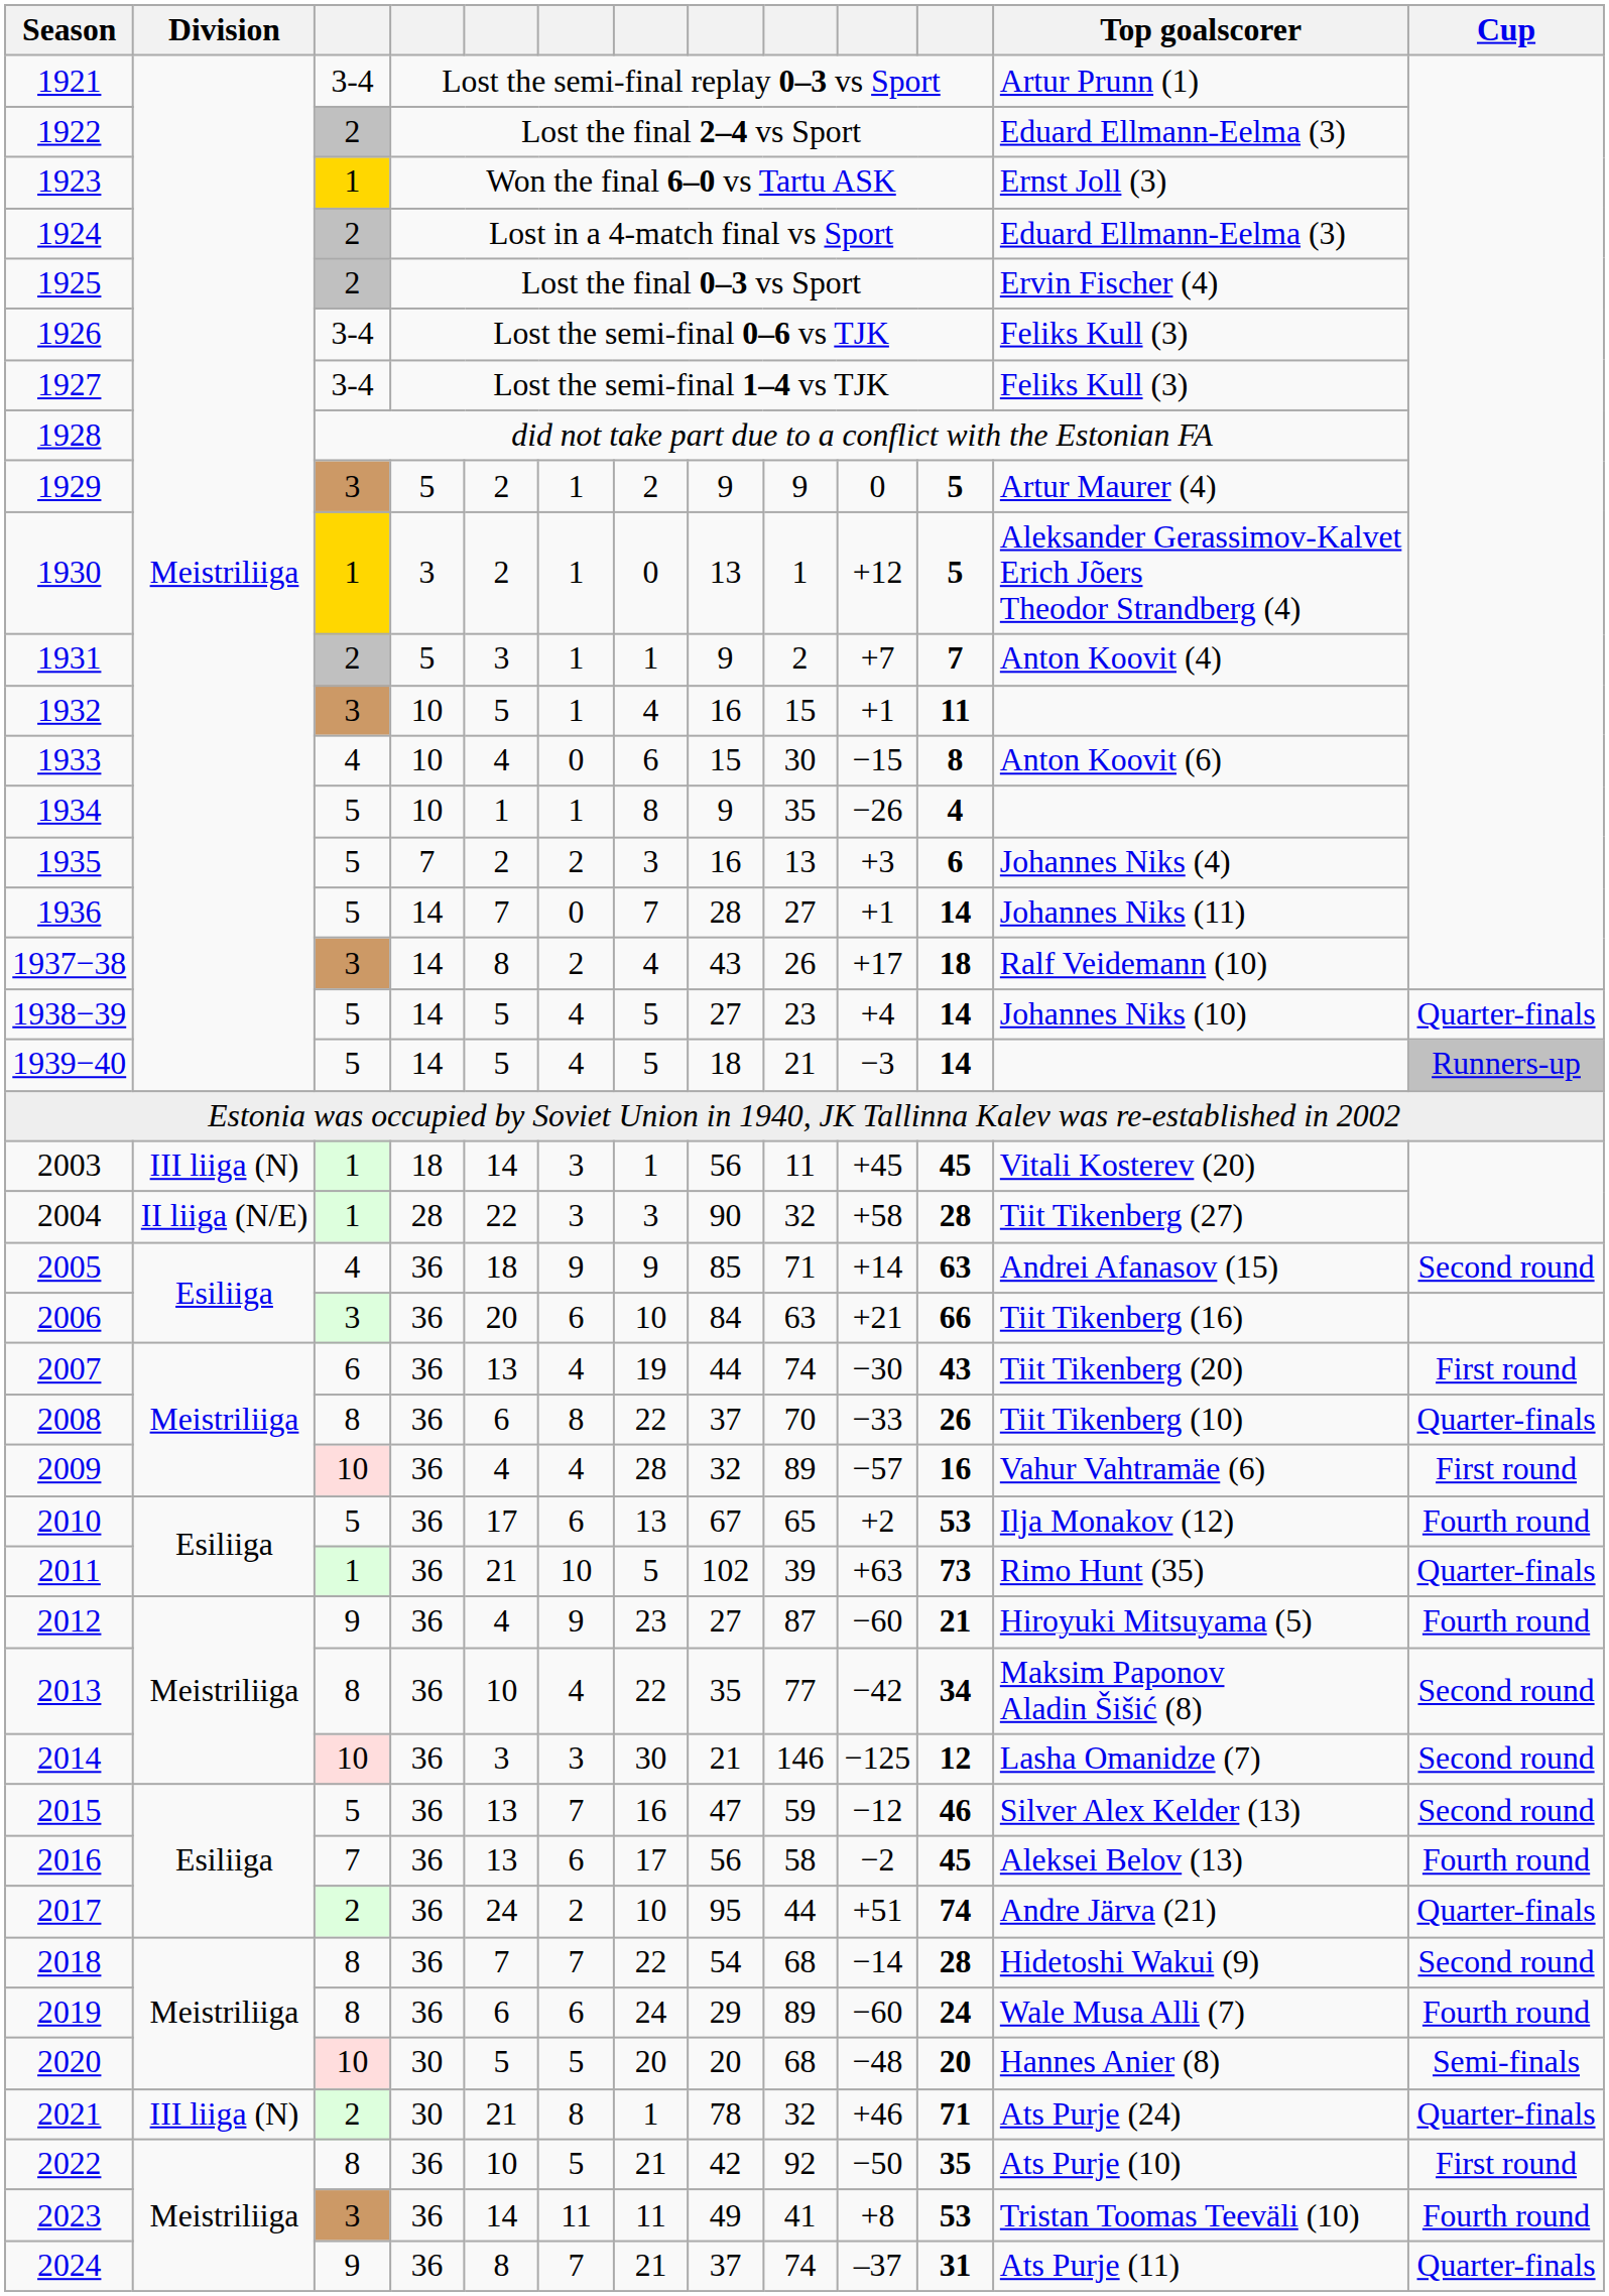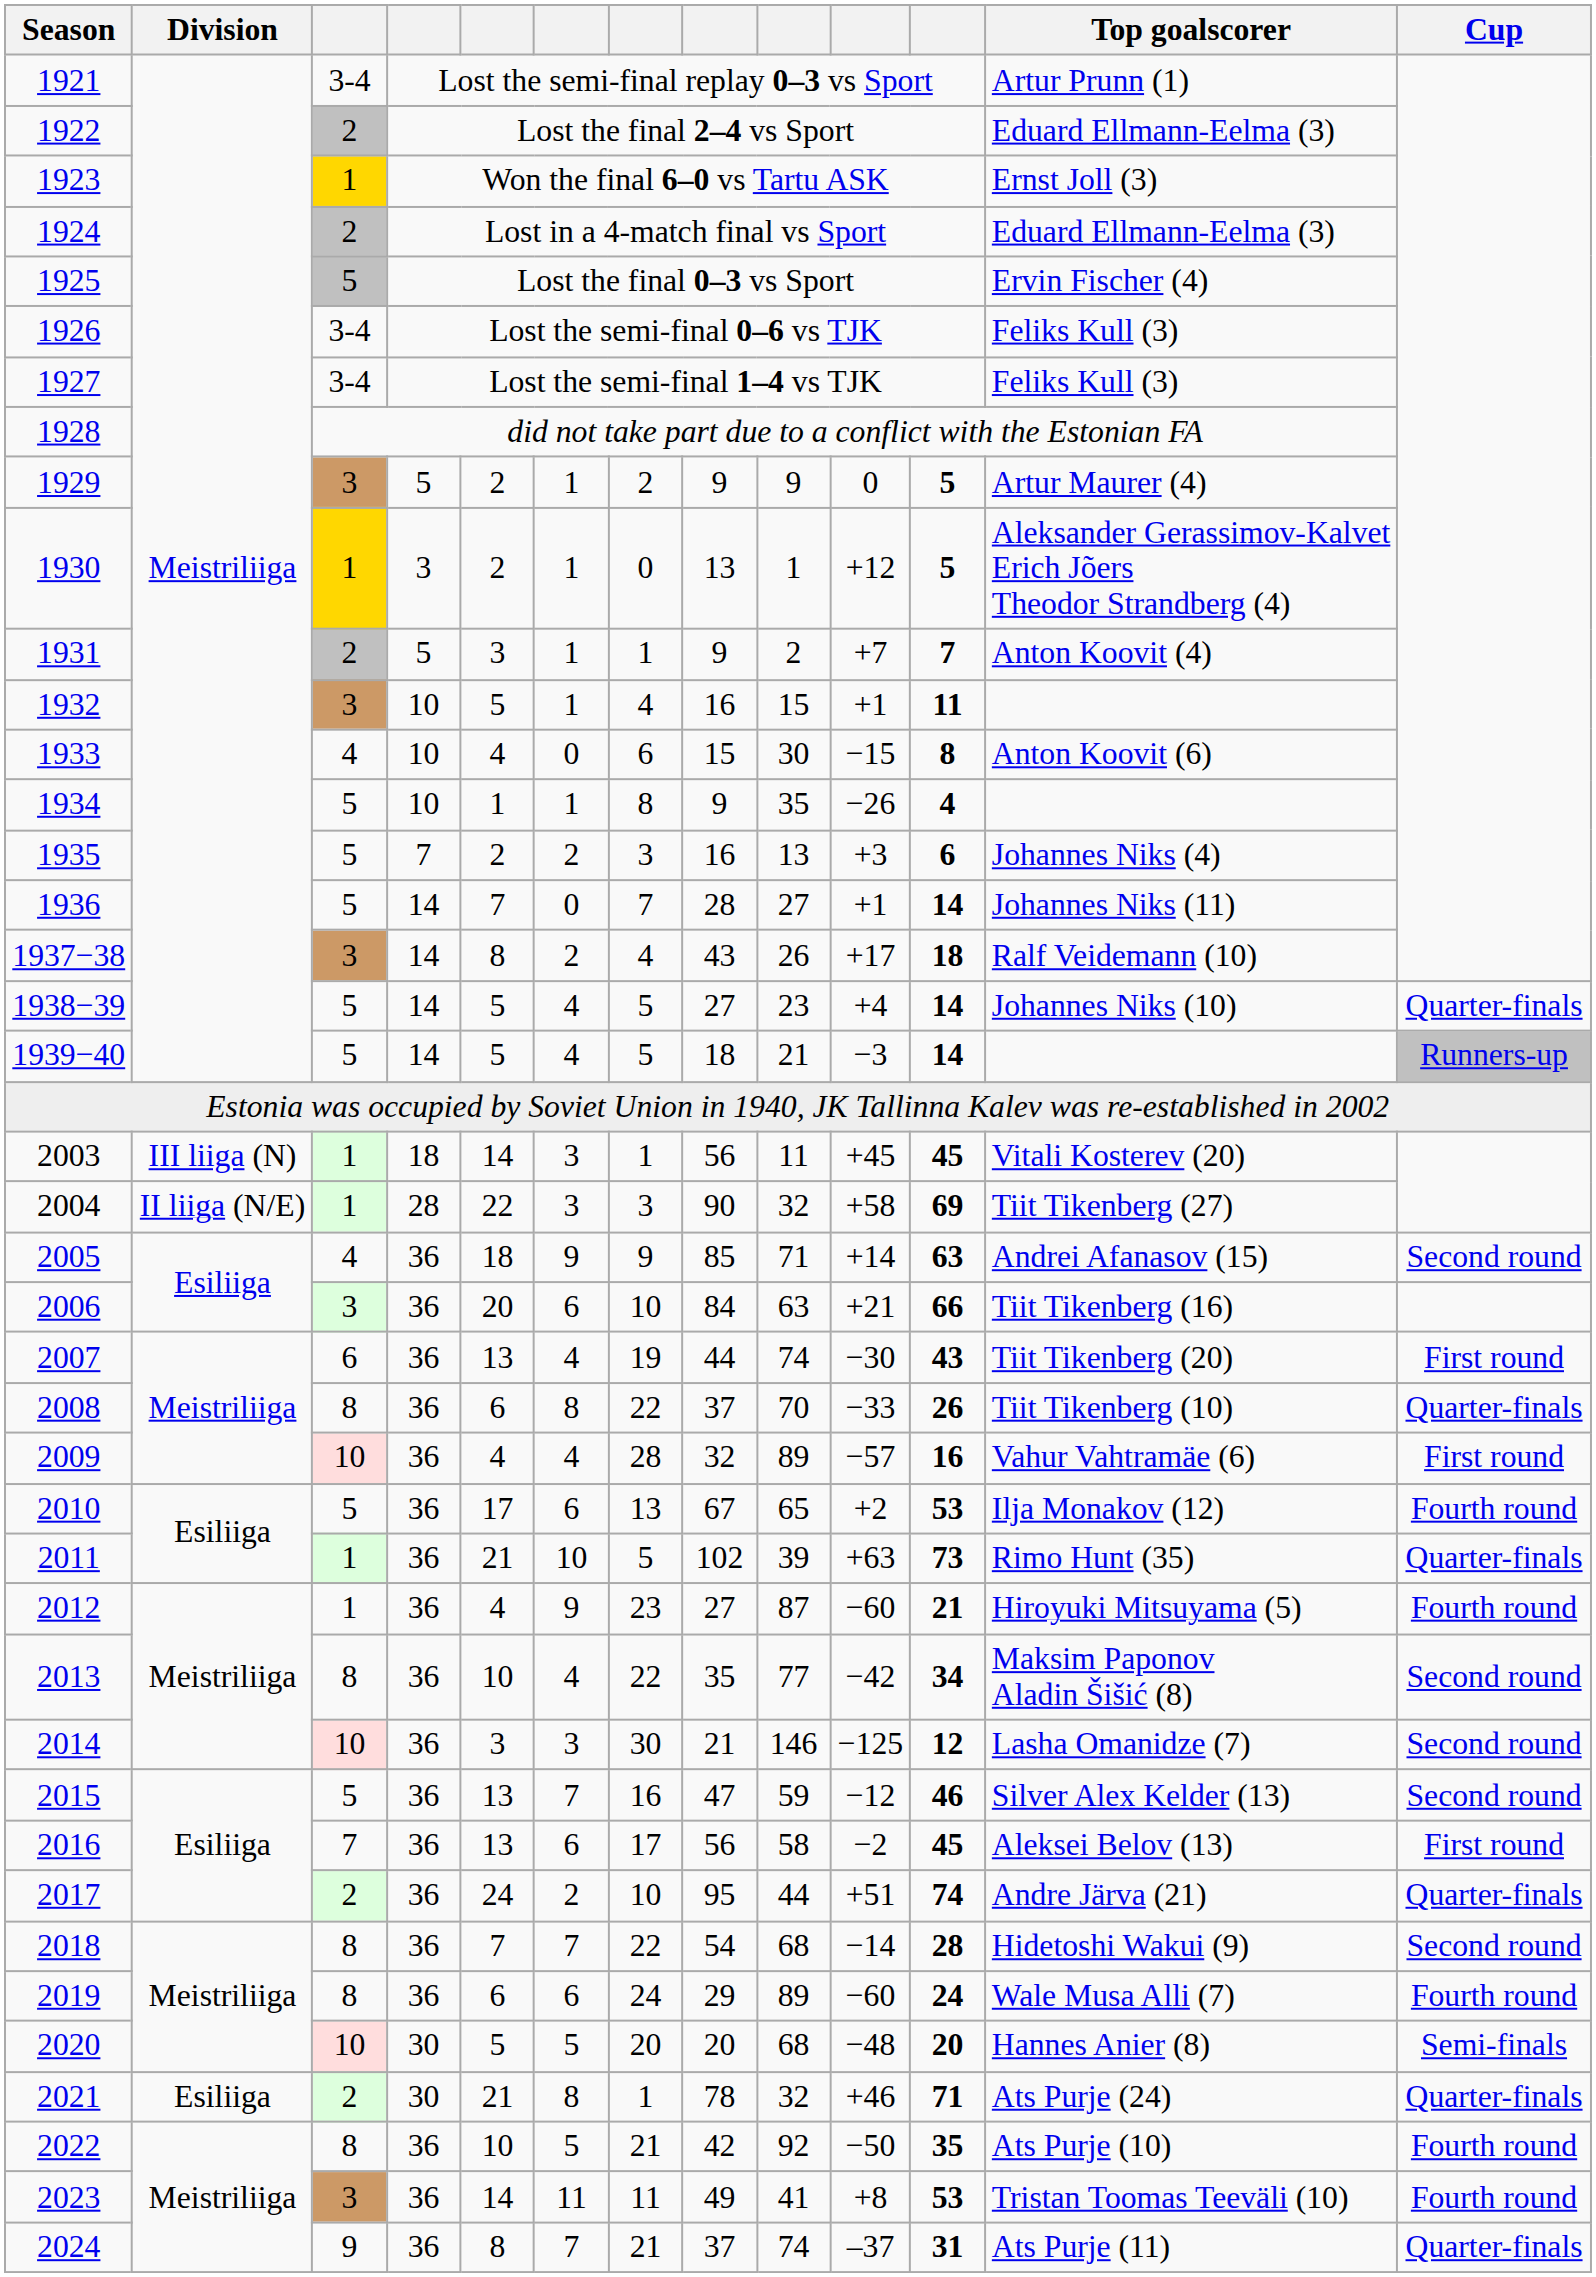1925 | column 3: 2 -> 5
2004 | column 11: 28 -> 69
2012 | column 3: 9 -> 1
2016 | Cup: Fourth round -> First round
2021 | Division: III liiga (N) -> Esiliiga
2022 | Cup: First round -> Fourth round
